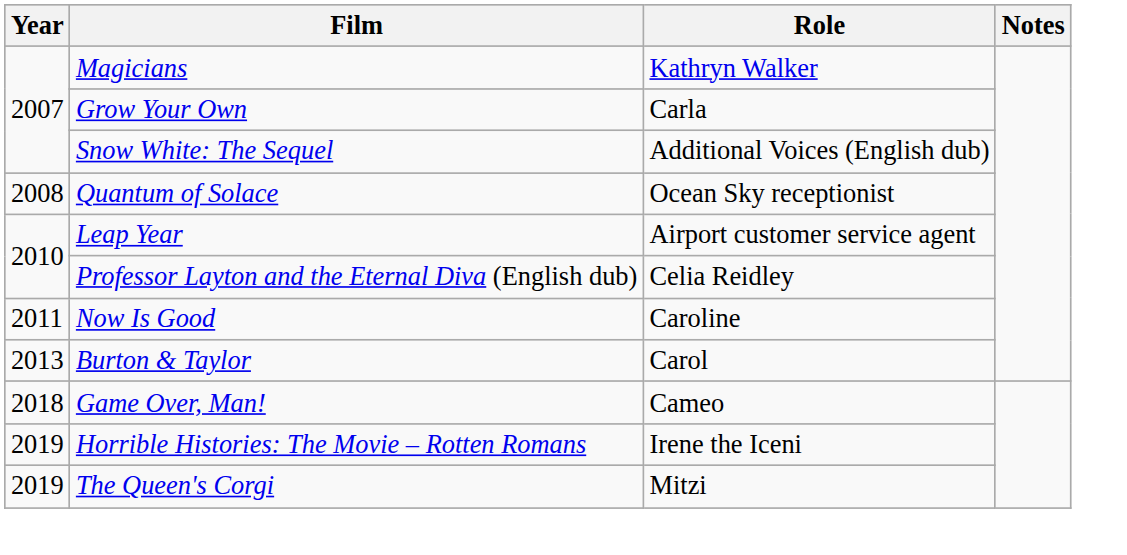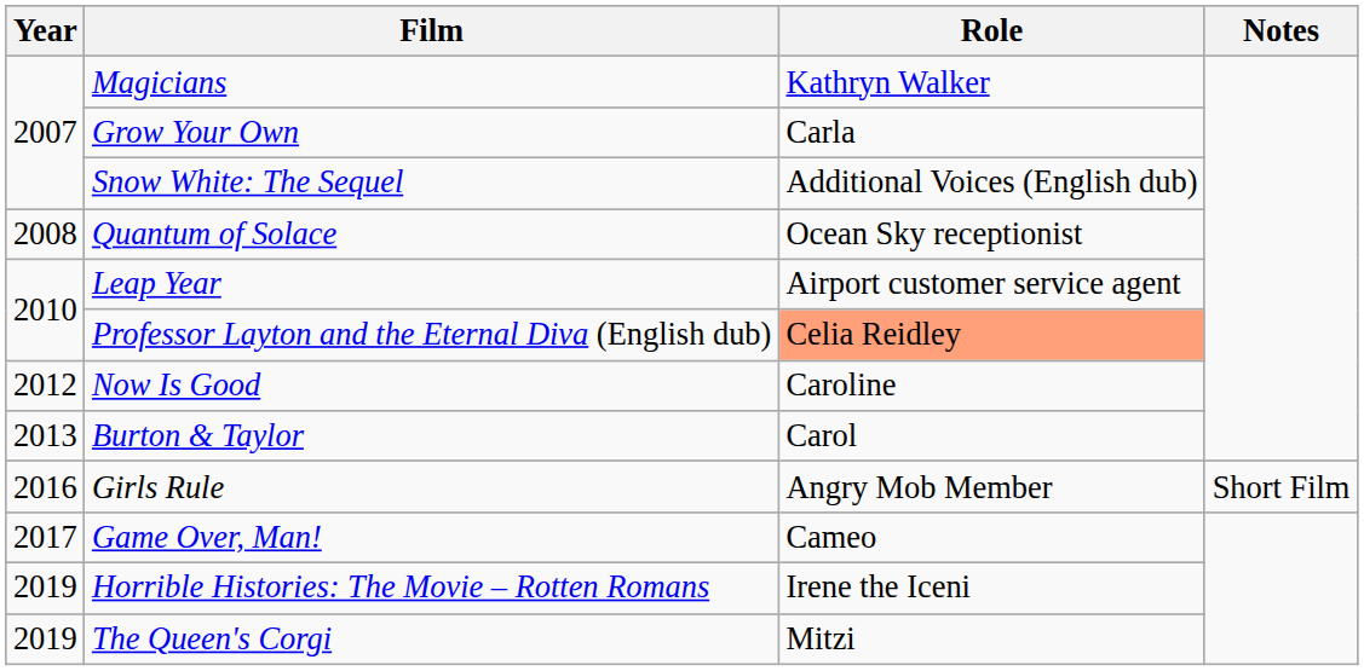Professor Layton and the Eternal Diva (English dub) | Role: no background -> lightsalmon background
Now Is Good | Year: 2011 -> 2012
+ row: 2016 | Girls Rule | Angry Mob Member | Short Film
Game Over, Man! | Year: 2018 -> 2017
